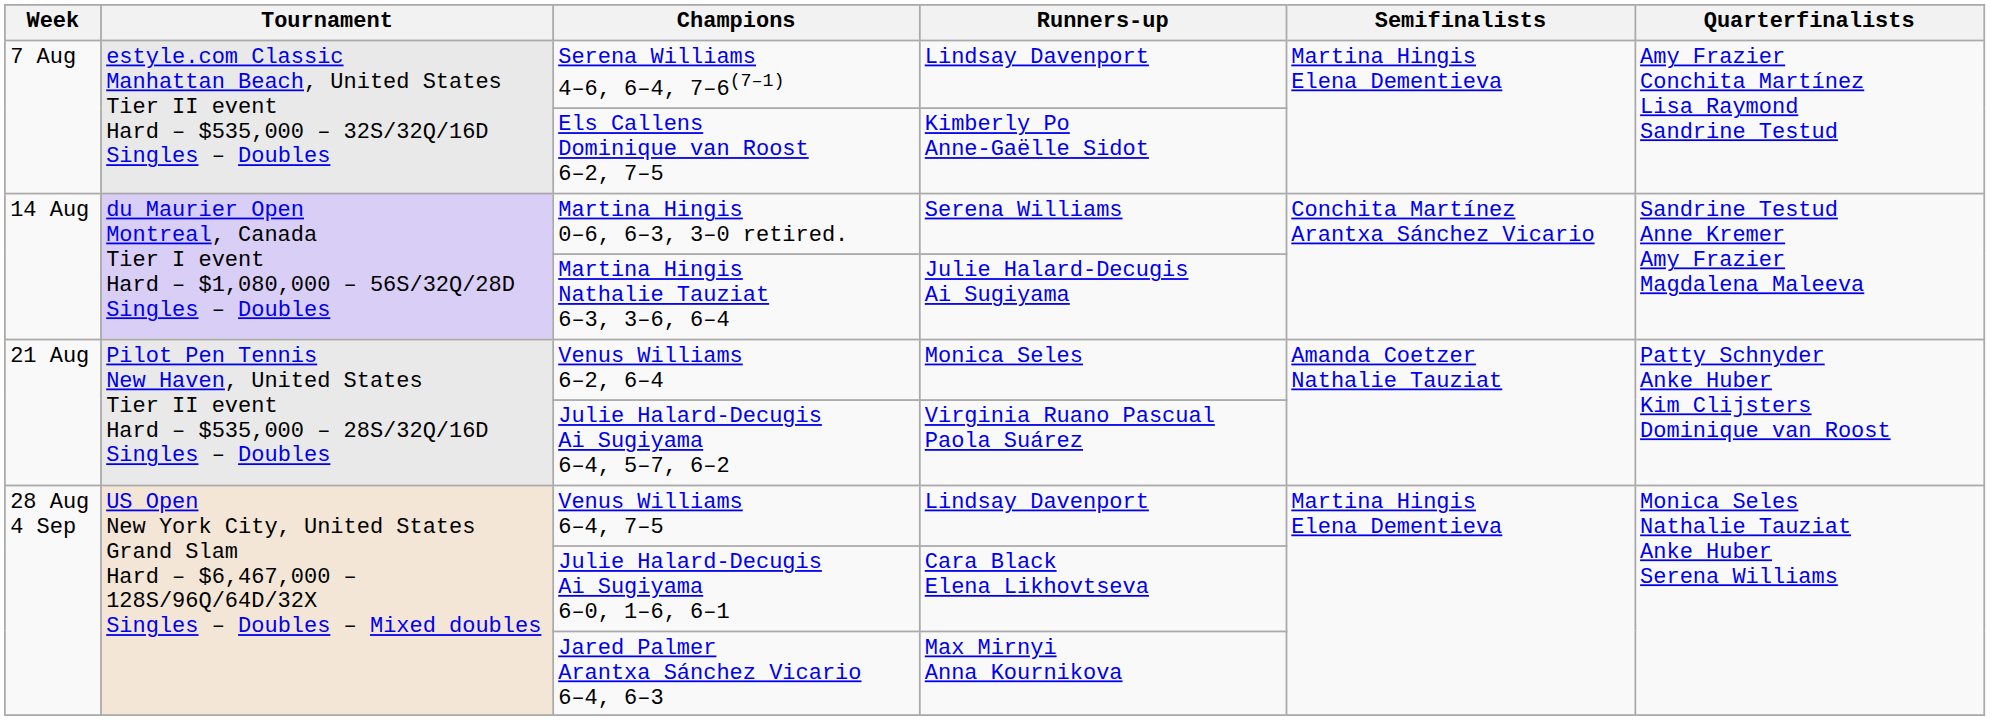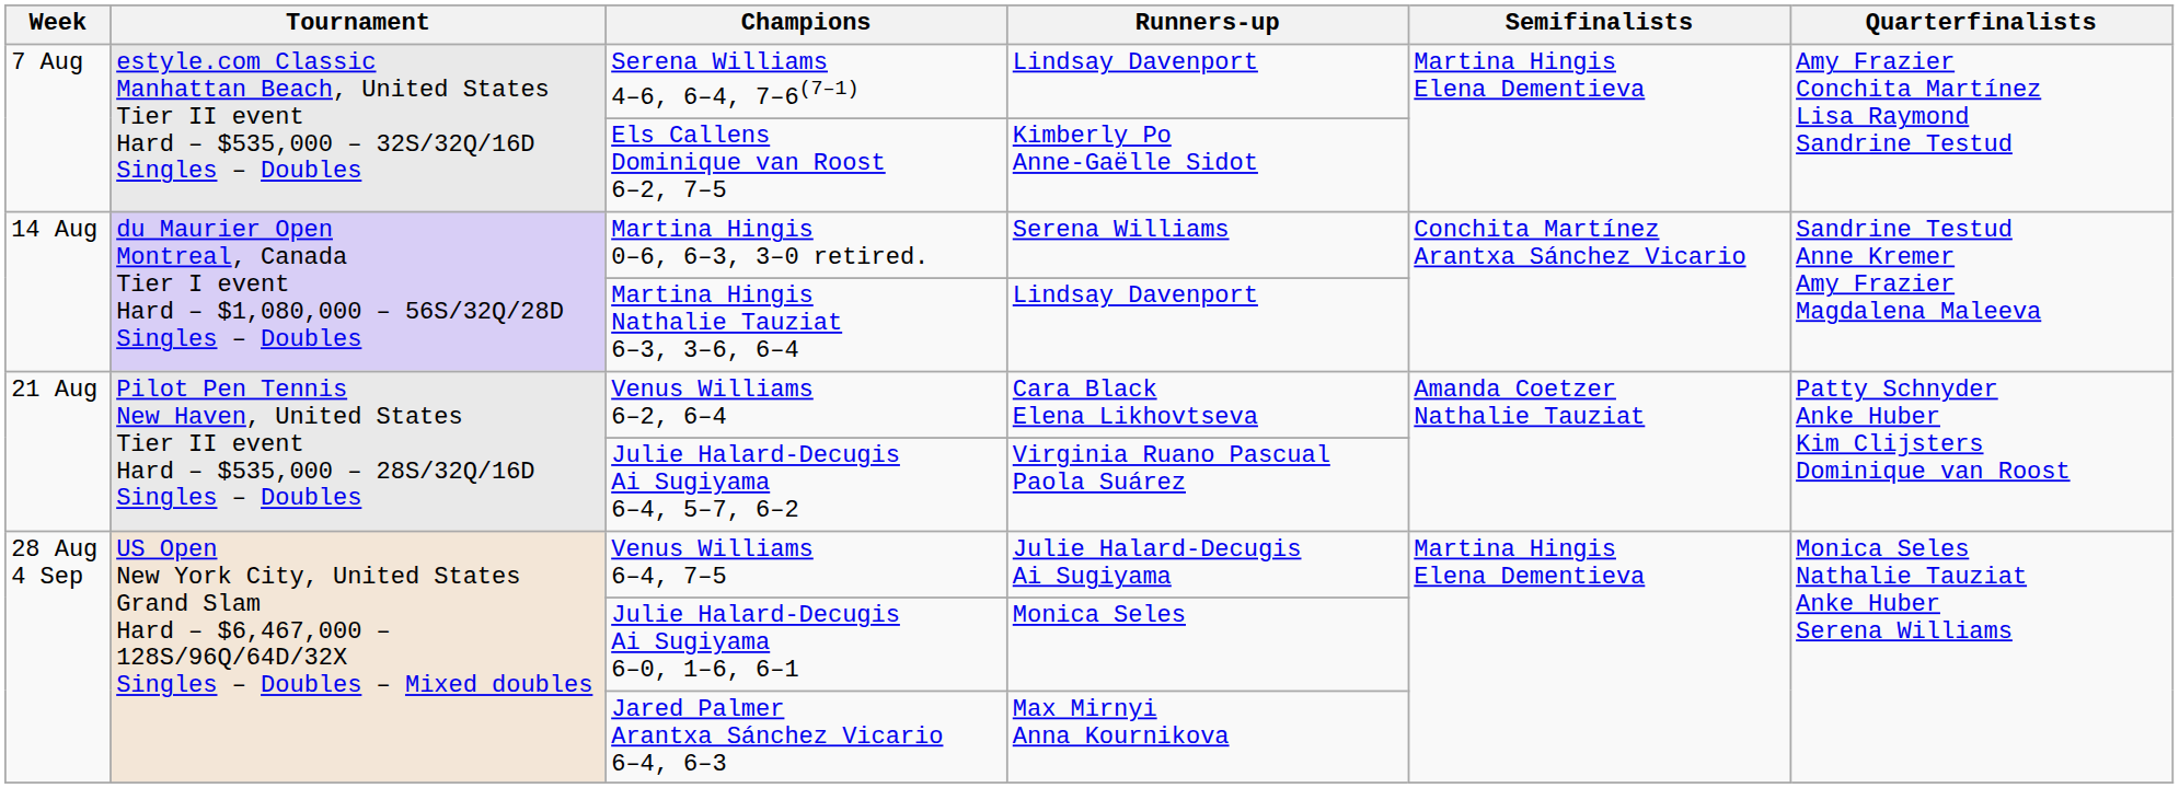Martina Hingis Nathalie Tauziat 6–3, 3–6, 6–4 | Runners-up: Julie Halard-Decugis Ai Sugiyama -> Lindsay Davenport
Venus Williams 6–2, 6–4 | Runners-up: Monica Seles -> Cara Black Elena Likhovtseva
Venus Williams 6–4, 7–5 | Runners-up: Lindsay Davenport -> Julie Halard-Decugis Ai Sugiyama
Julie Halard-Decugis Ai Sugiyama 6–0, 1–6, 6–1 | Runners-up: Cara Black Elena Likhovtseva -> Monica Seles
